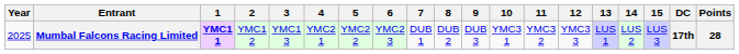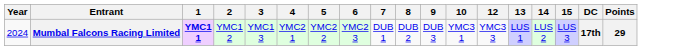- column: 11 | YMC3 2
Mumbal Falcons Racing Limited | Year: 2025 -> 2024
Mumbal Falcons Racing Limited | Points: 28 -> 29
